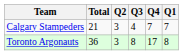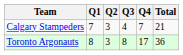columns swapped: Q1 <-> Total
